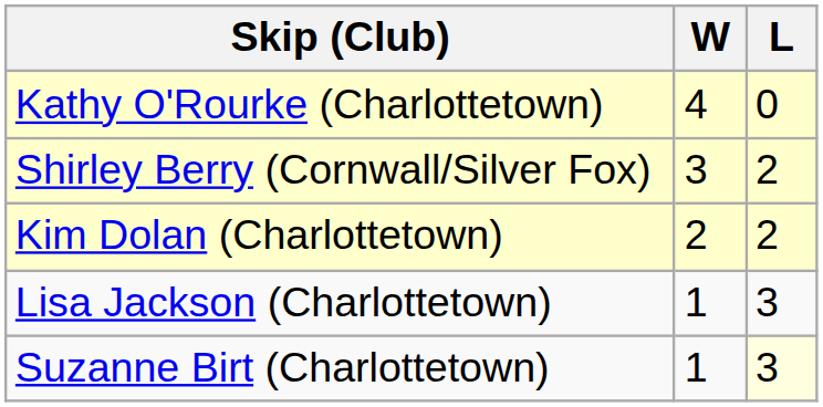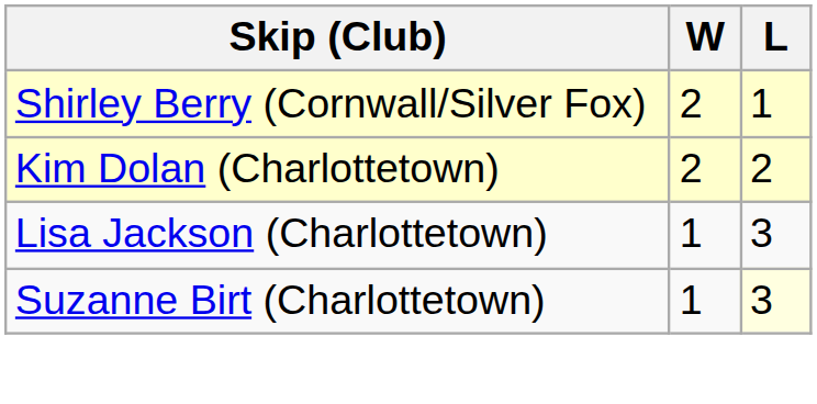- row: Kathy O'Rourke (Charlottetown) | 4 | 0
Shirley Berry (Cornwall/Silver Fox) | W: 3 -> 2
Shirley Berry (Cornwall/Silver Fox) | L: 2 -> 1
